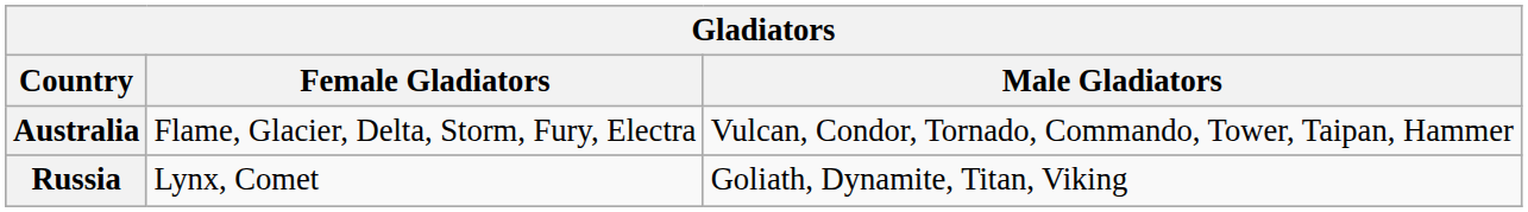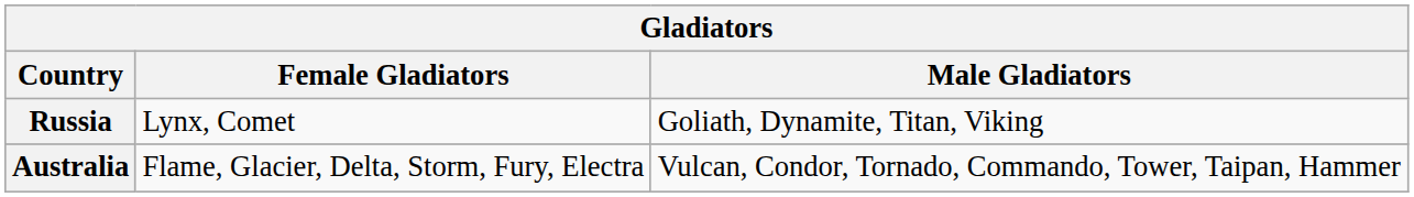rows swapped: Australia <-> Russia
